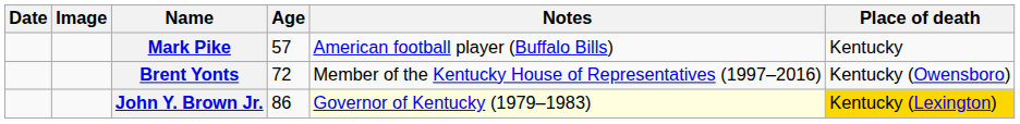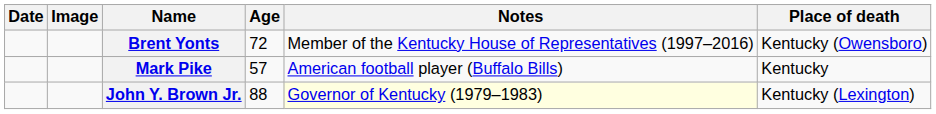rows swapped: Brent Yonts <-> Mark Pike
John Y. Brown Jr. | Age: 86 -> 88
John Y. Brown Jr. | Place of death: gold background -> no background
